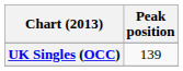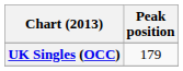UK Singles (OCC) | Peak position: 139 -> 179
